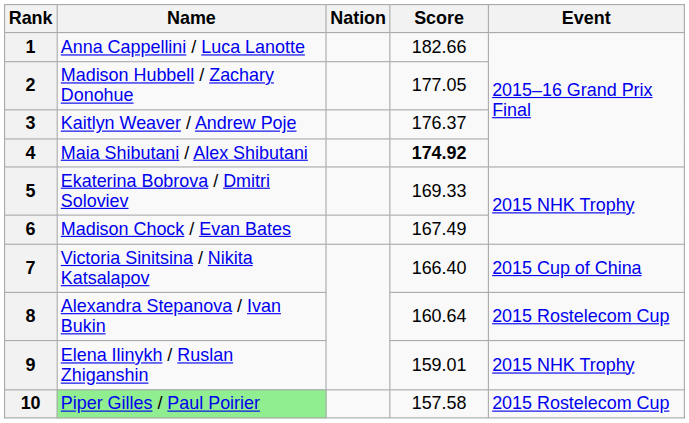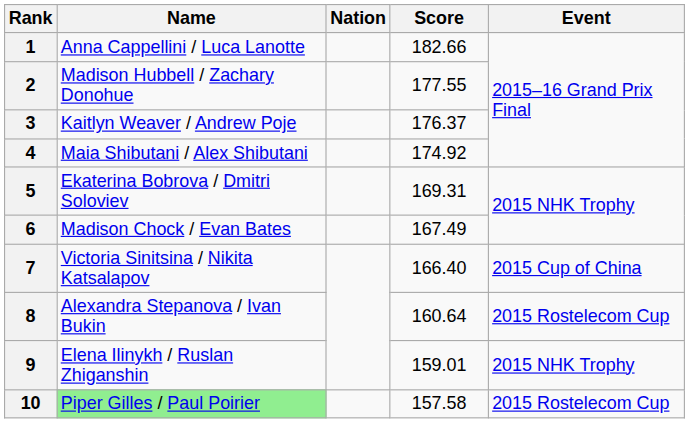2 | Score: 177.05 -> 177.55
4 | Score: bold -> normal
5 | Score: 169.33 -> 169.31
